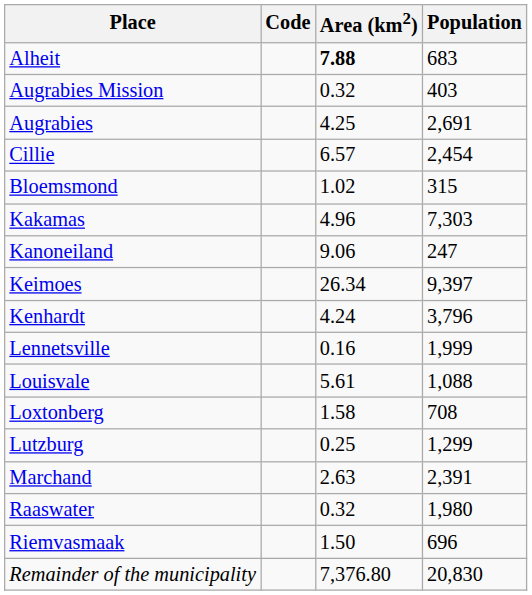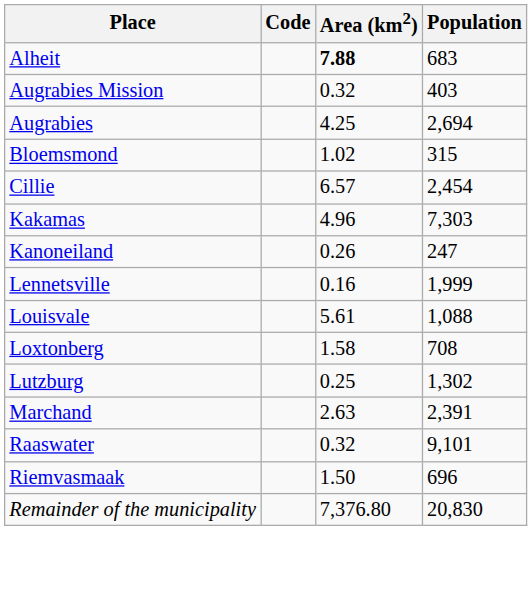Augrabies | Population: 2,691 -> 2,694
rows swapped: Bloemsmond <-> Cillie
Kanoneiland | Area (km2): 9.06 -> 0.26
- row: Keimoes | 26.34 | 9,397
- row: Kenhardt | 4.24 | 3,796
Lutzburg | Population: 1,299 -> 1,302
Raaswater | Population: 1,980 -> 9,101
